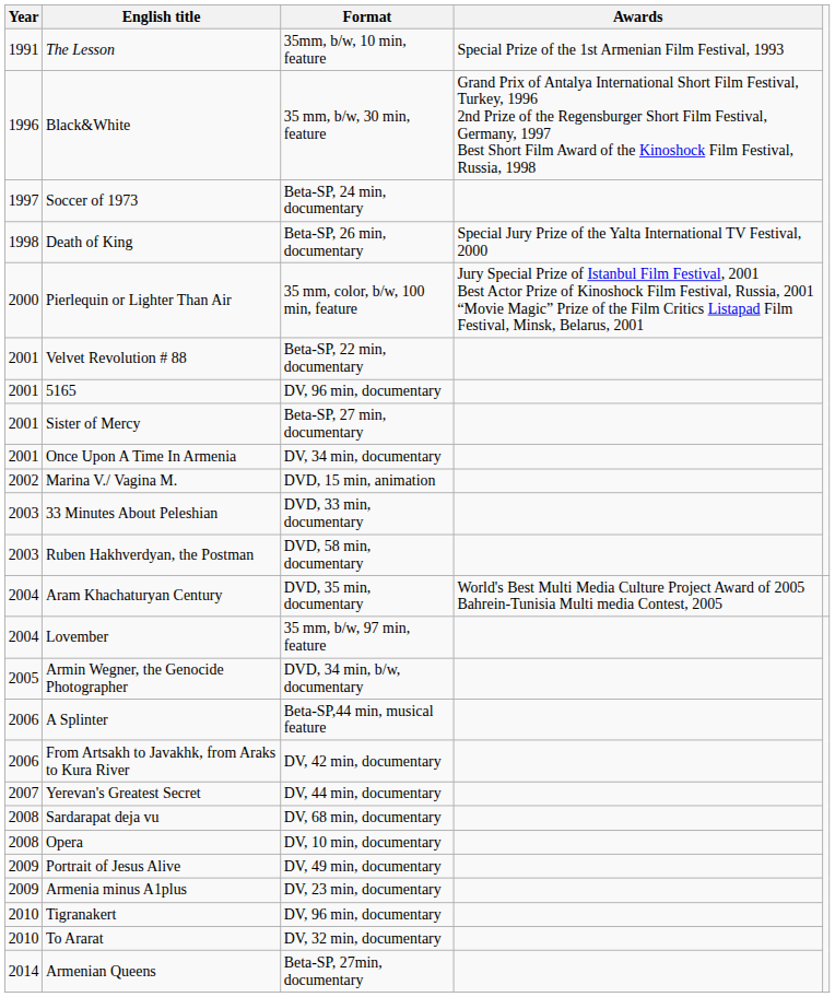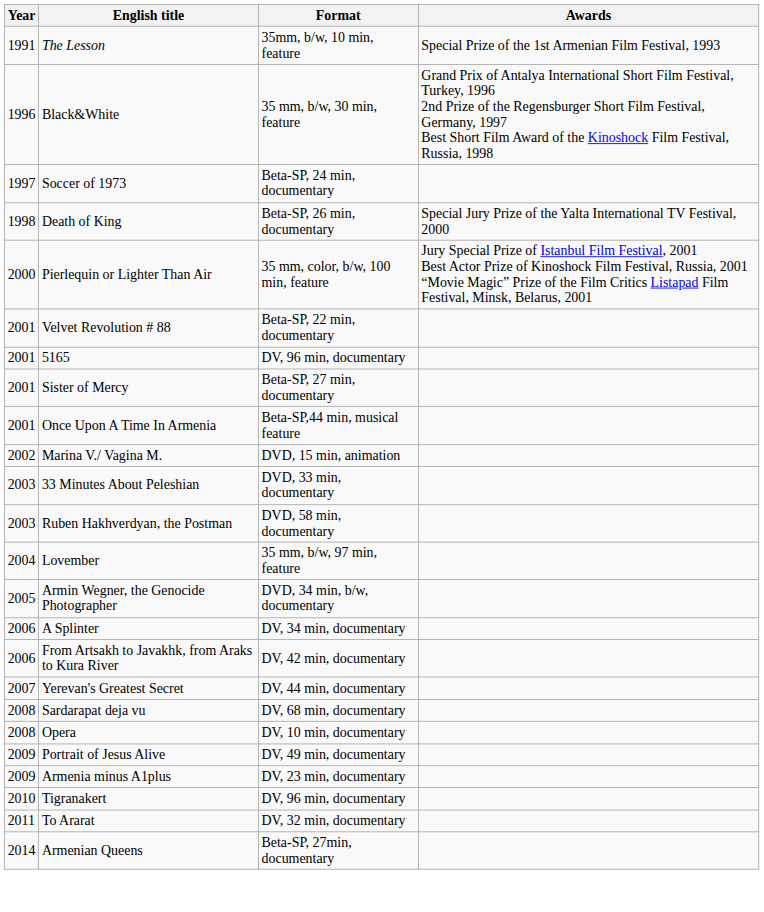Once Upon A Time In Armenia | Format: DV, 34 min, documentary -> Beta-SP,44 min, musical feature
- row: 2004 | Aram Khachaturyan Century | DVD, 35 min, documentary | World's Best Multi Media Culture Project Award of 2005 Bahrein-Tunisia Multi media Contest, 2005
A Splinter | Format: Beta-SP,44 min, musical feature -> DV, 34 min, documentary
To Ararat | Year: 2010 -> 2011
